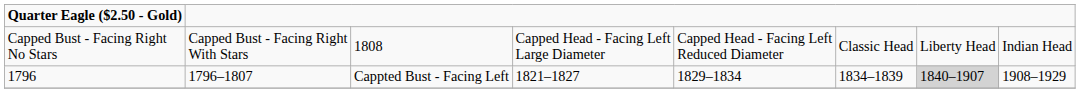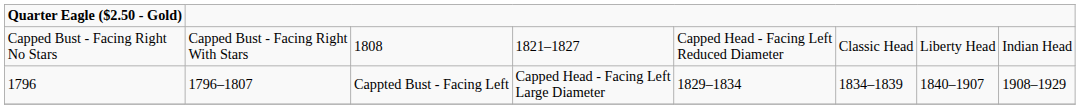Capped Bust - Facing Right No Stars | column 4: Capped Head - Facing Left Large Diameter -> 1821–1827
1796 | column 4: 1821–1827 -> Capped Head - Facing Left Large Diameter
1796 | column 7: lightgrey background -> no background
